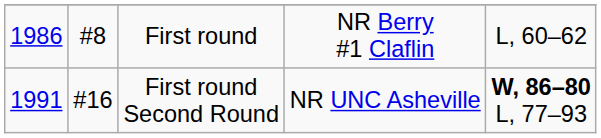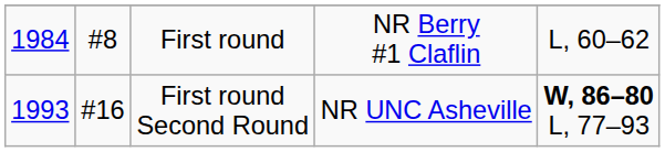First round | column 1: 1986 -> 1984
First round Second Round | column 1: 1991 -> 1993
